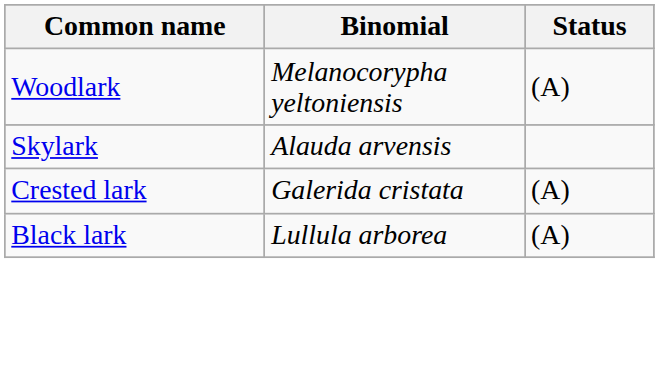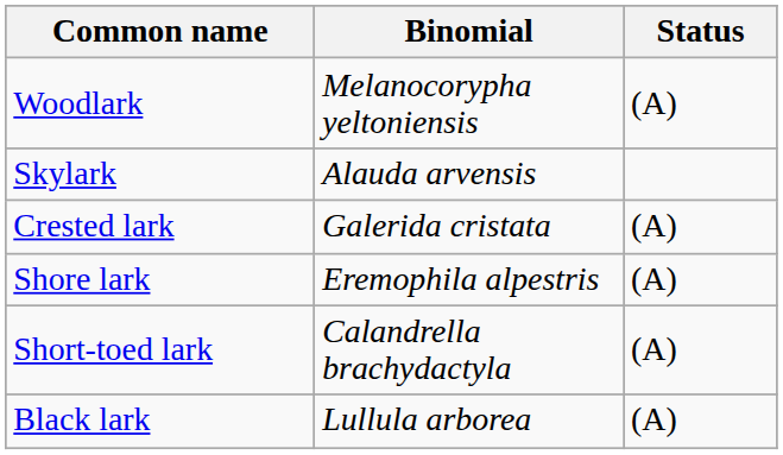+ row: Shore lark | Eremophila alpestris | (A)
+ row: Short-toed lark | Calandrella brachydactyla | (A)
